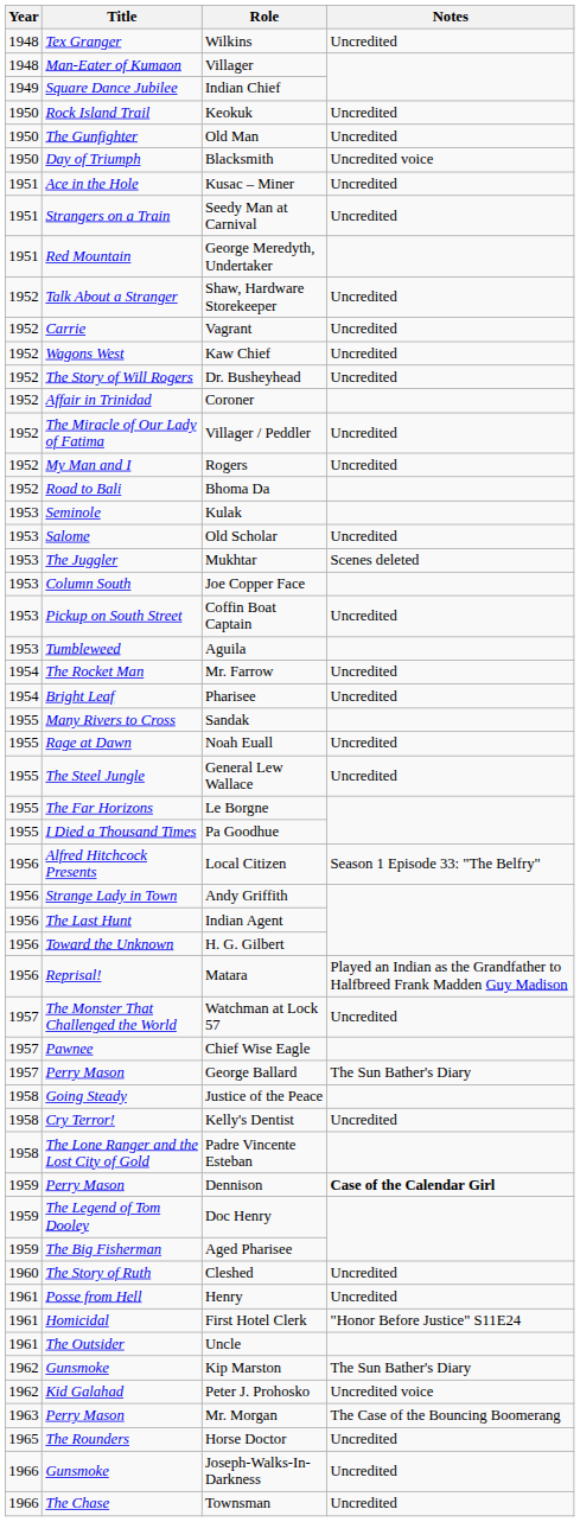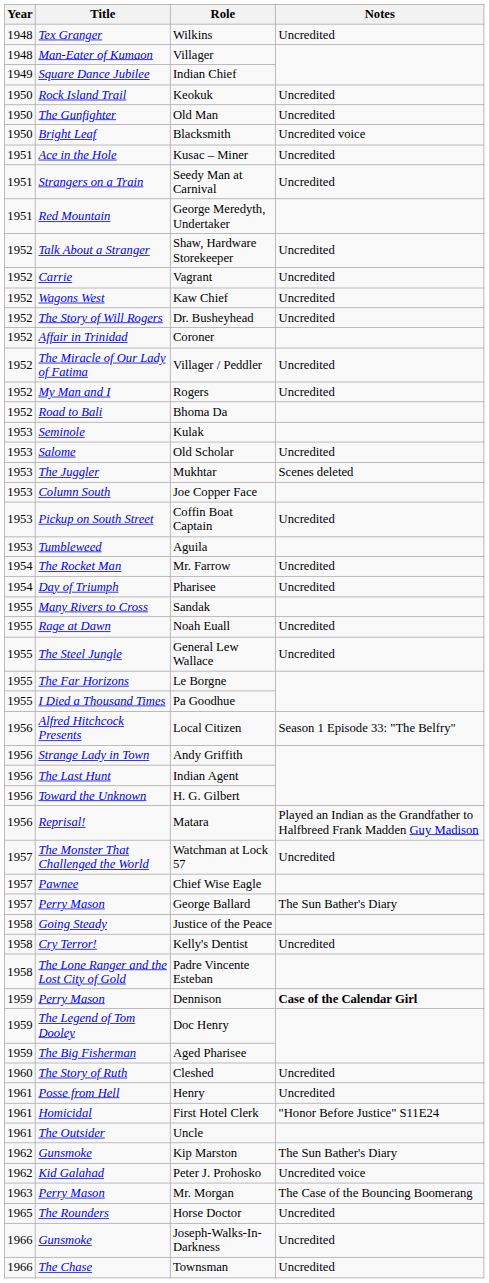Blacksmith | Title: Day of Triumph -> Bright Leaf
Pharisee | Title: Bright Leaf -> Day of Triumph
